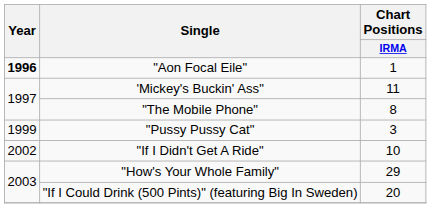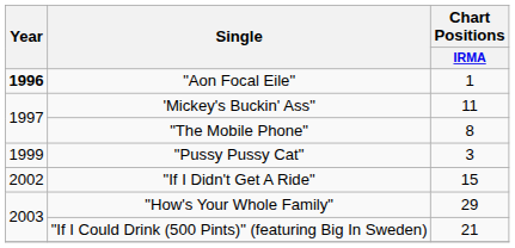"If I Didn't Get A Ride" | Chart Positions / IRMA: 10 -> 15
"If I Could Drink (500 Pints)" (featuring Big In Sweden) | Chart Positions / IRMA: 20 -> 21
